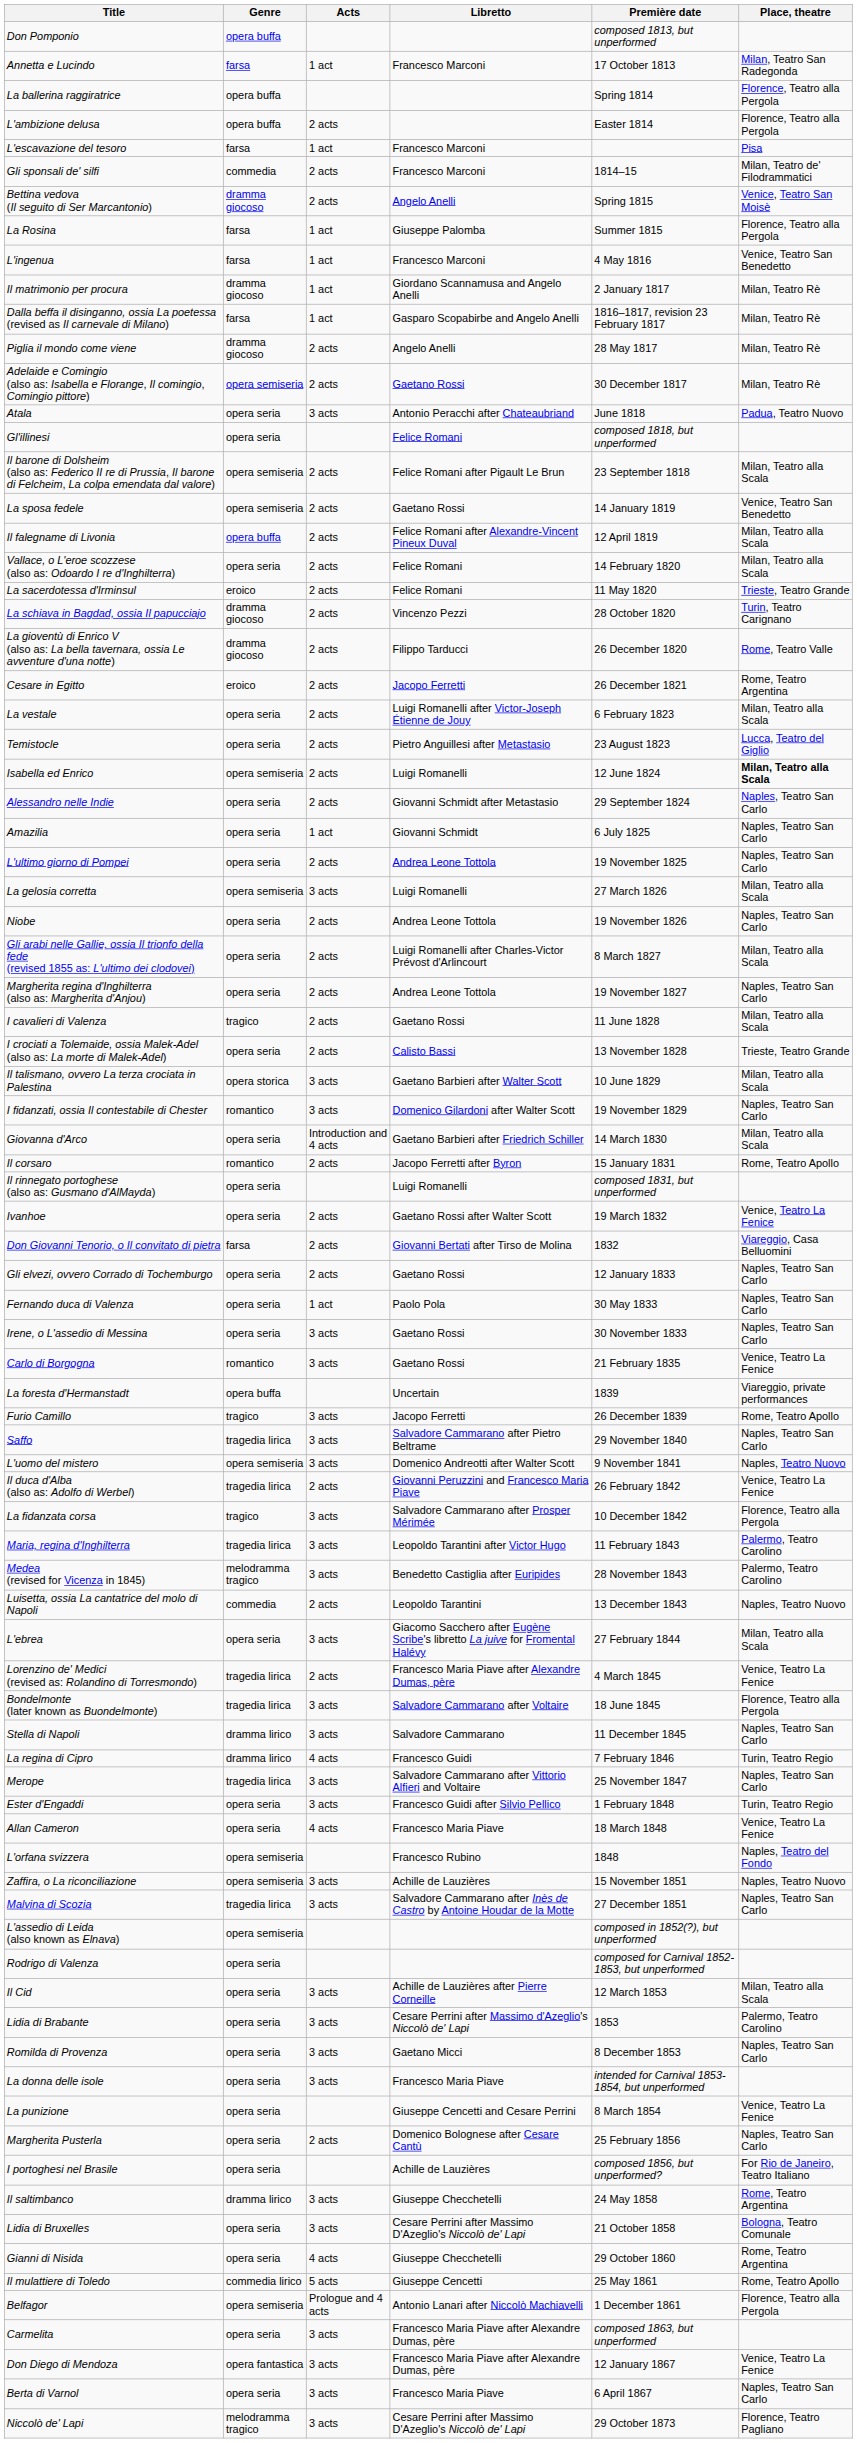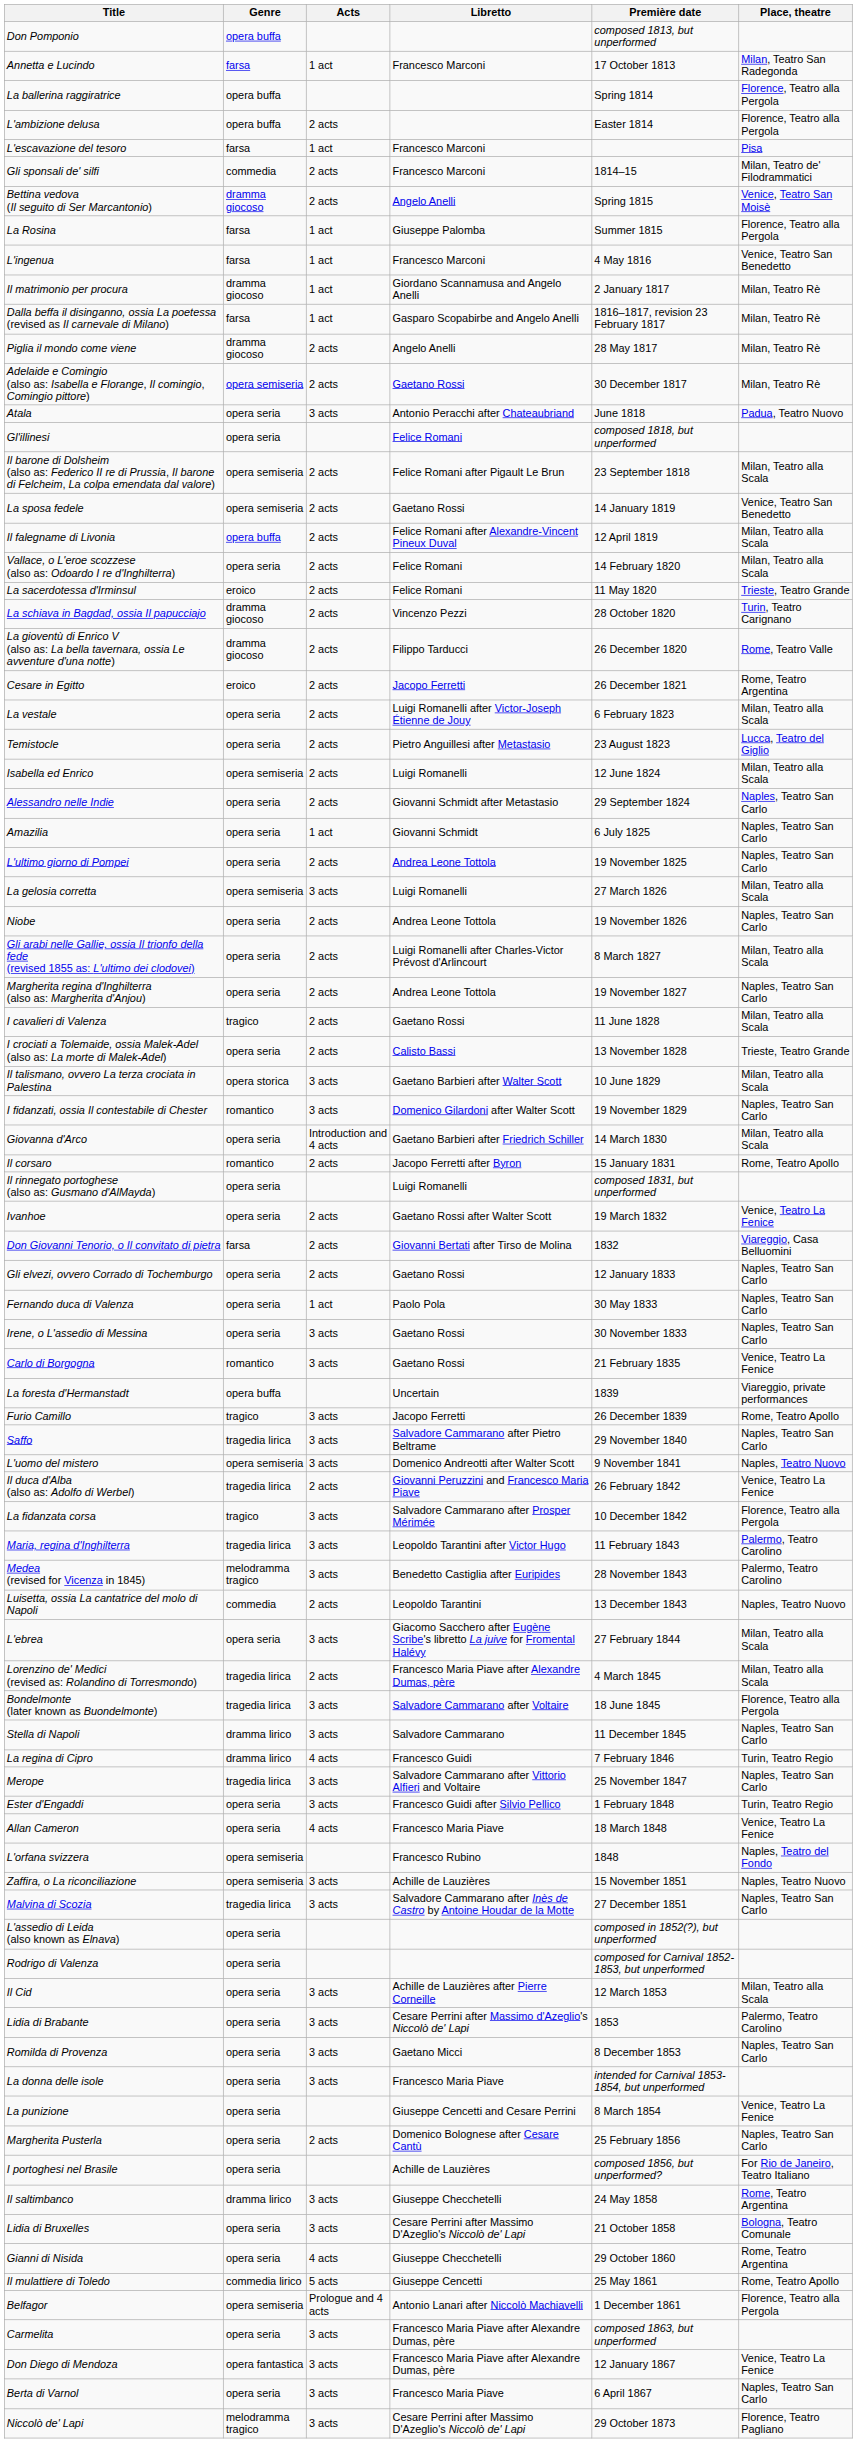Isabella ed Enrico | Place, theatre: bold -> normal
Lorenzino de' Medici (revised as: Rolandino di Torresmondo) | Place, theatre: Venice, Teatro La Fenice -> Milan, Teatro alla Scala
L'assedio di Leida (also known as Elnava) | Genre: opera semiseria -> opera seria
